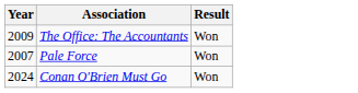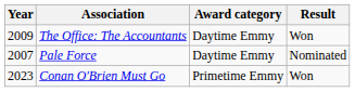+ column: Award category | Daytime Emmy | Daytime Emmy | Primetime Emmy
Pale Force | Result: Won -> Nominated
Conan O'Brien Must Go | Year: 2024 -> 2023
